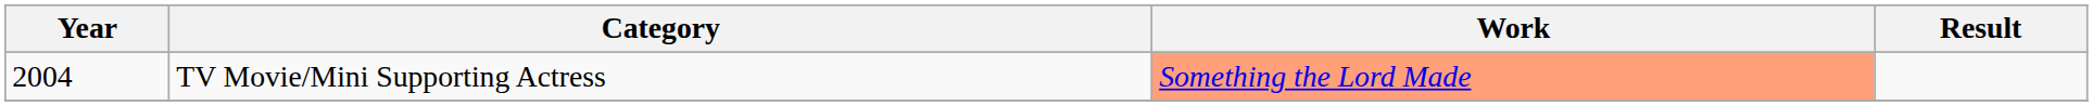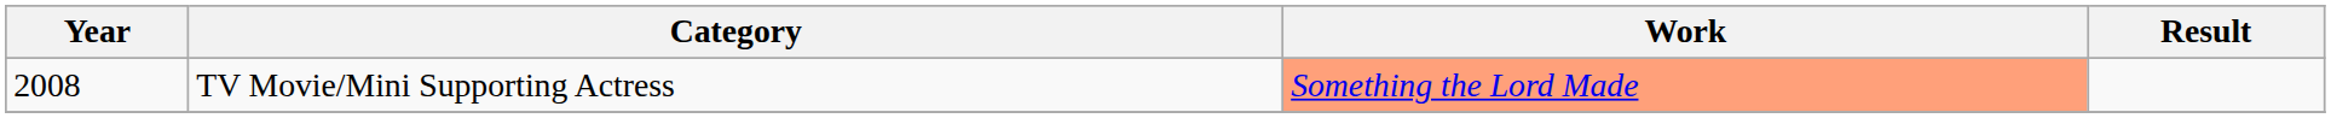TV Movie/Mini Supporting Actress | Year: 2004 -> 2008
